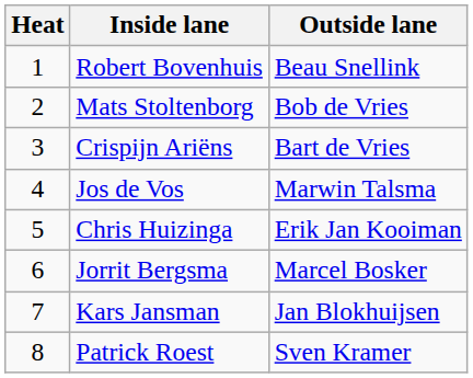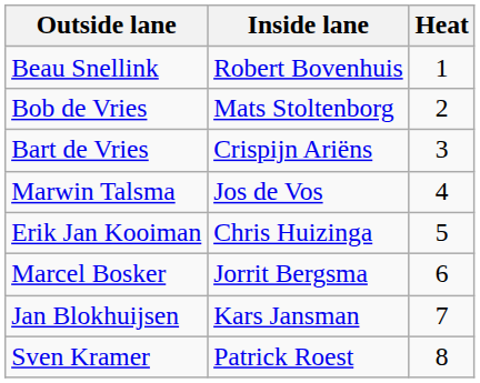columns swapped: Heat <-> Outside lane
